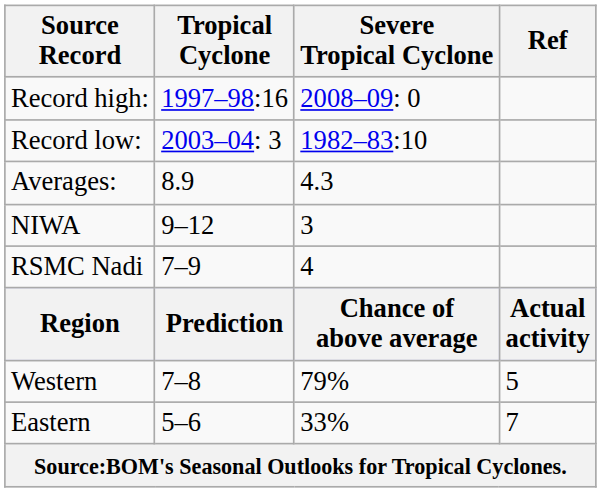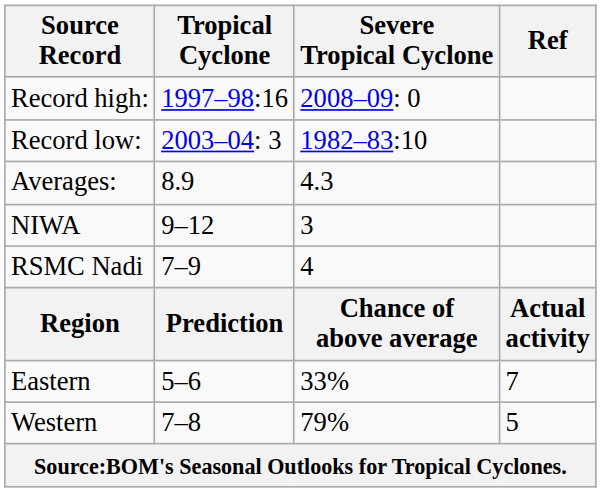rows swapped: Western <-> Eastern
